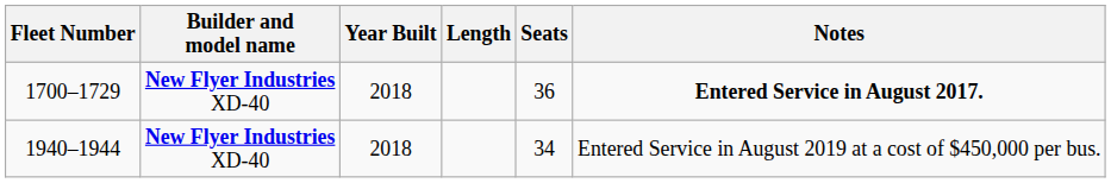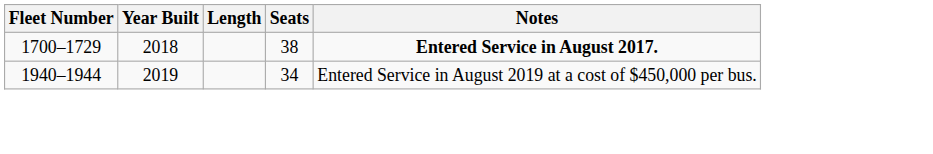- column: Builder and model name | New Flyer Industries XD-40 | New Flyer Industries XD-40
1700–1729 | Seats: 36 -> 38
1940–1944 | Year Built: 2018 -> 2019
